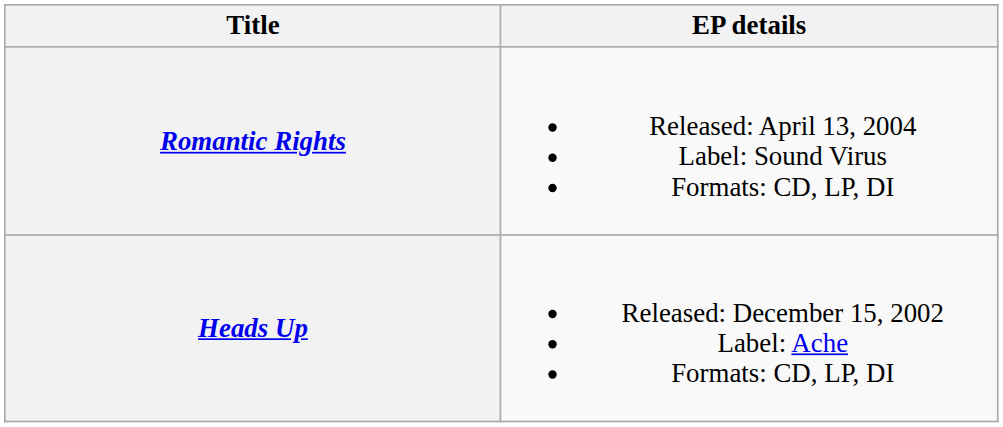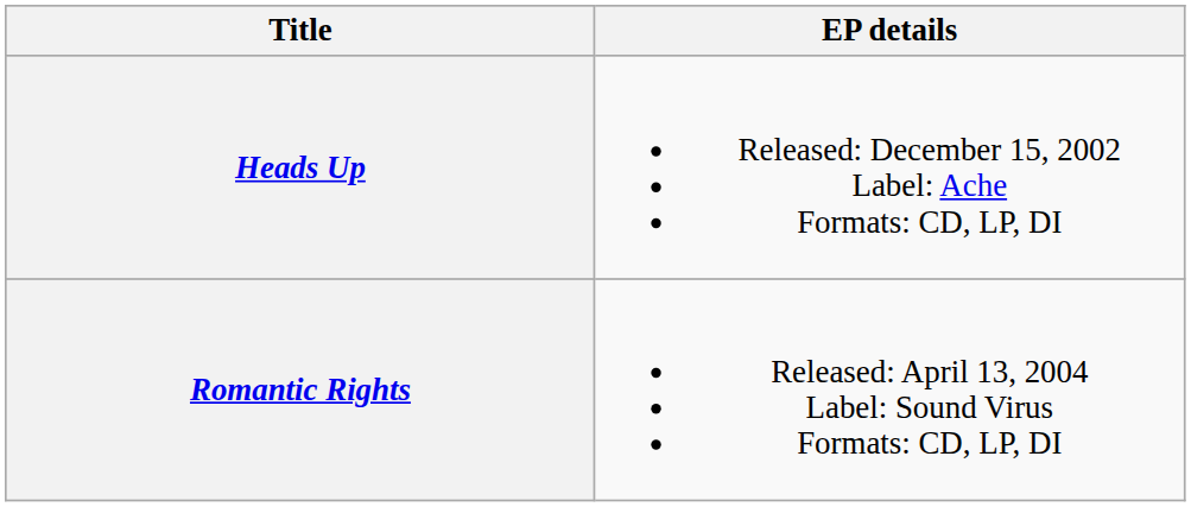rows swapped: Heads Up <-> Romantic Rights
